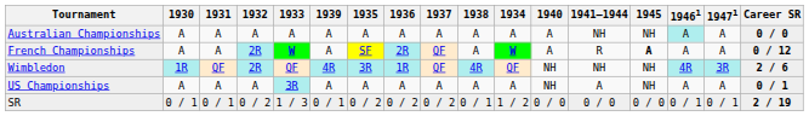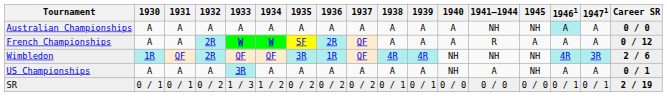columns swapped: 1934 <-> 1939
French Championships | 1945: bold -> normal
